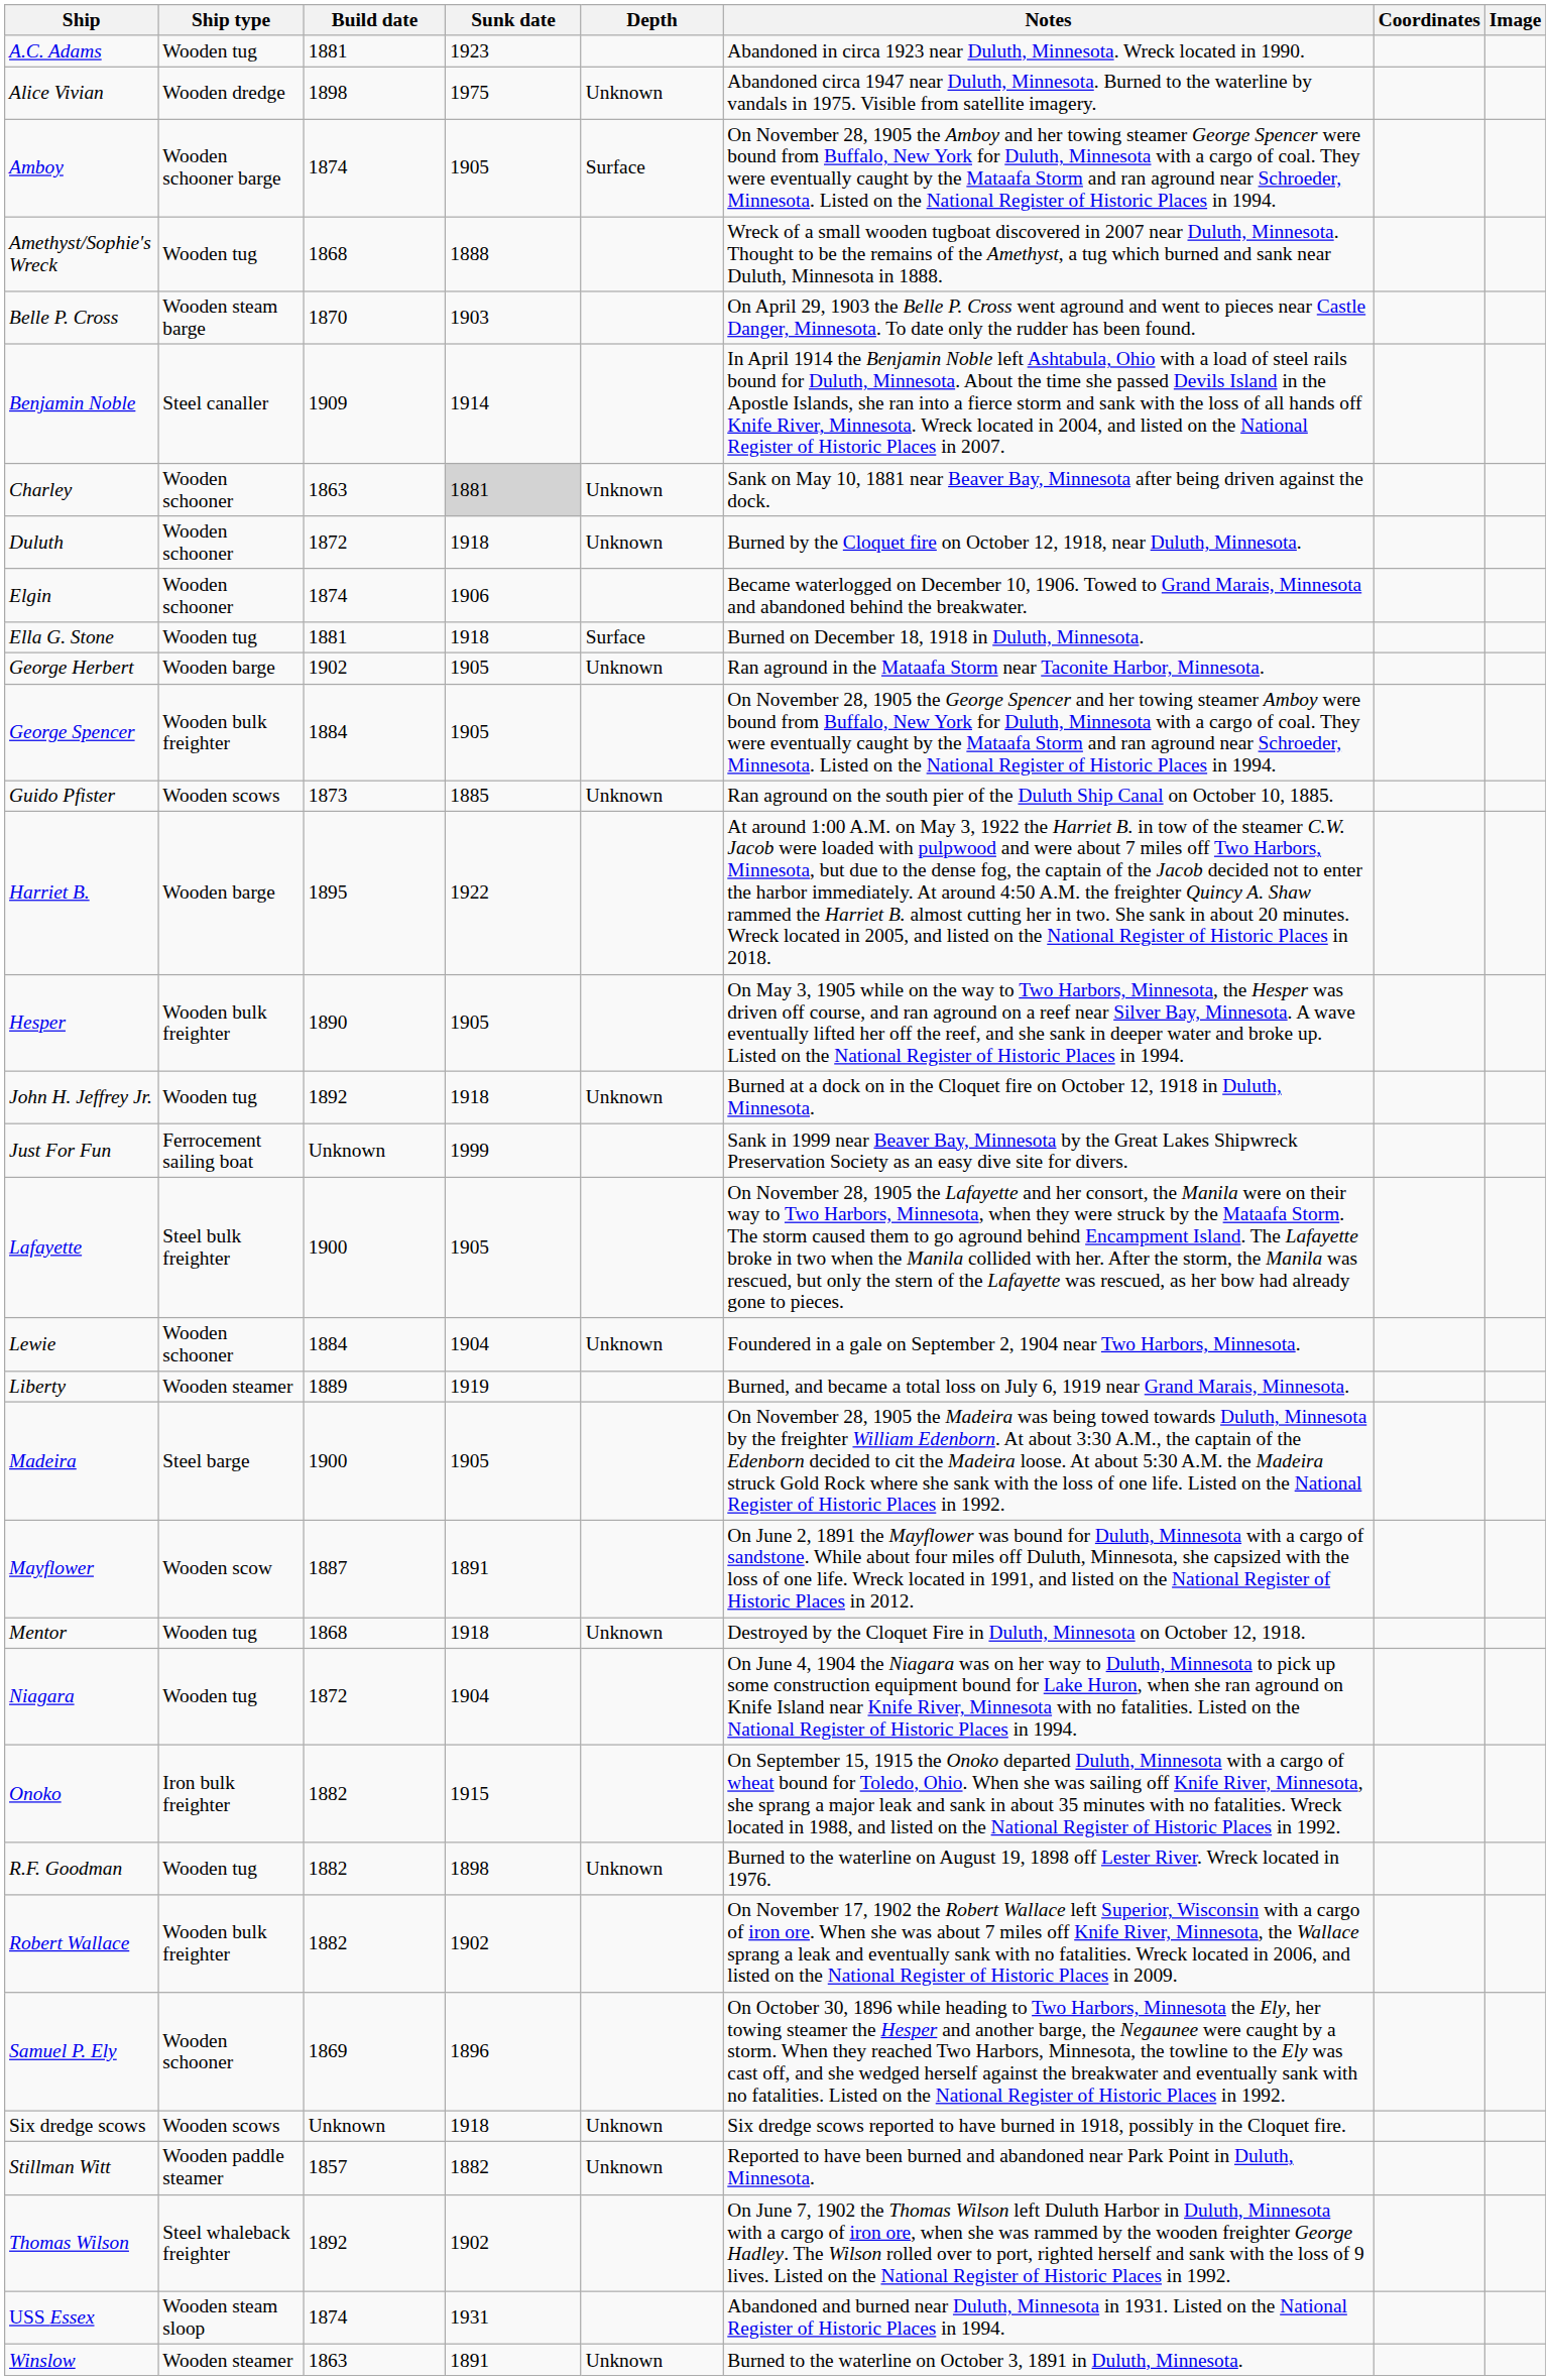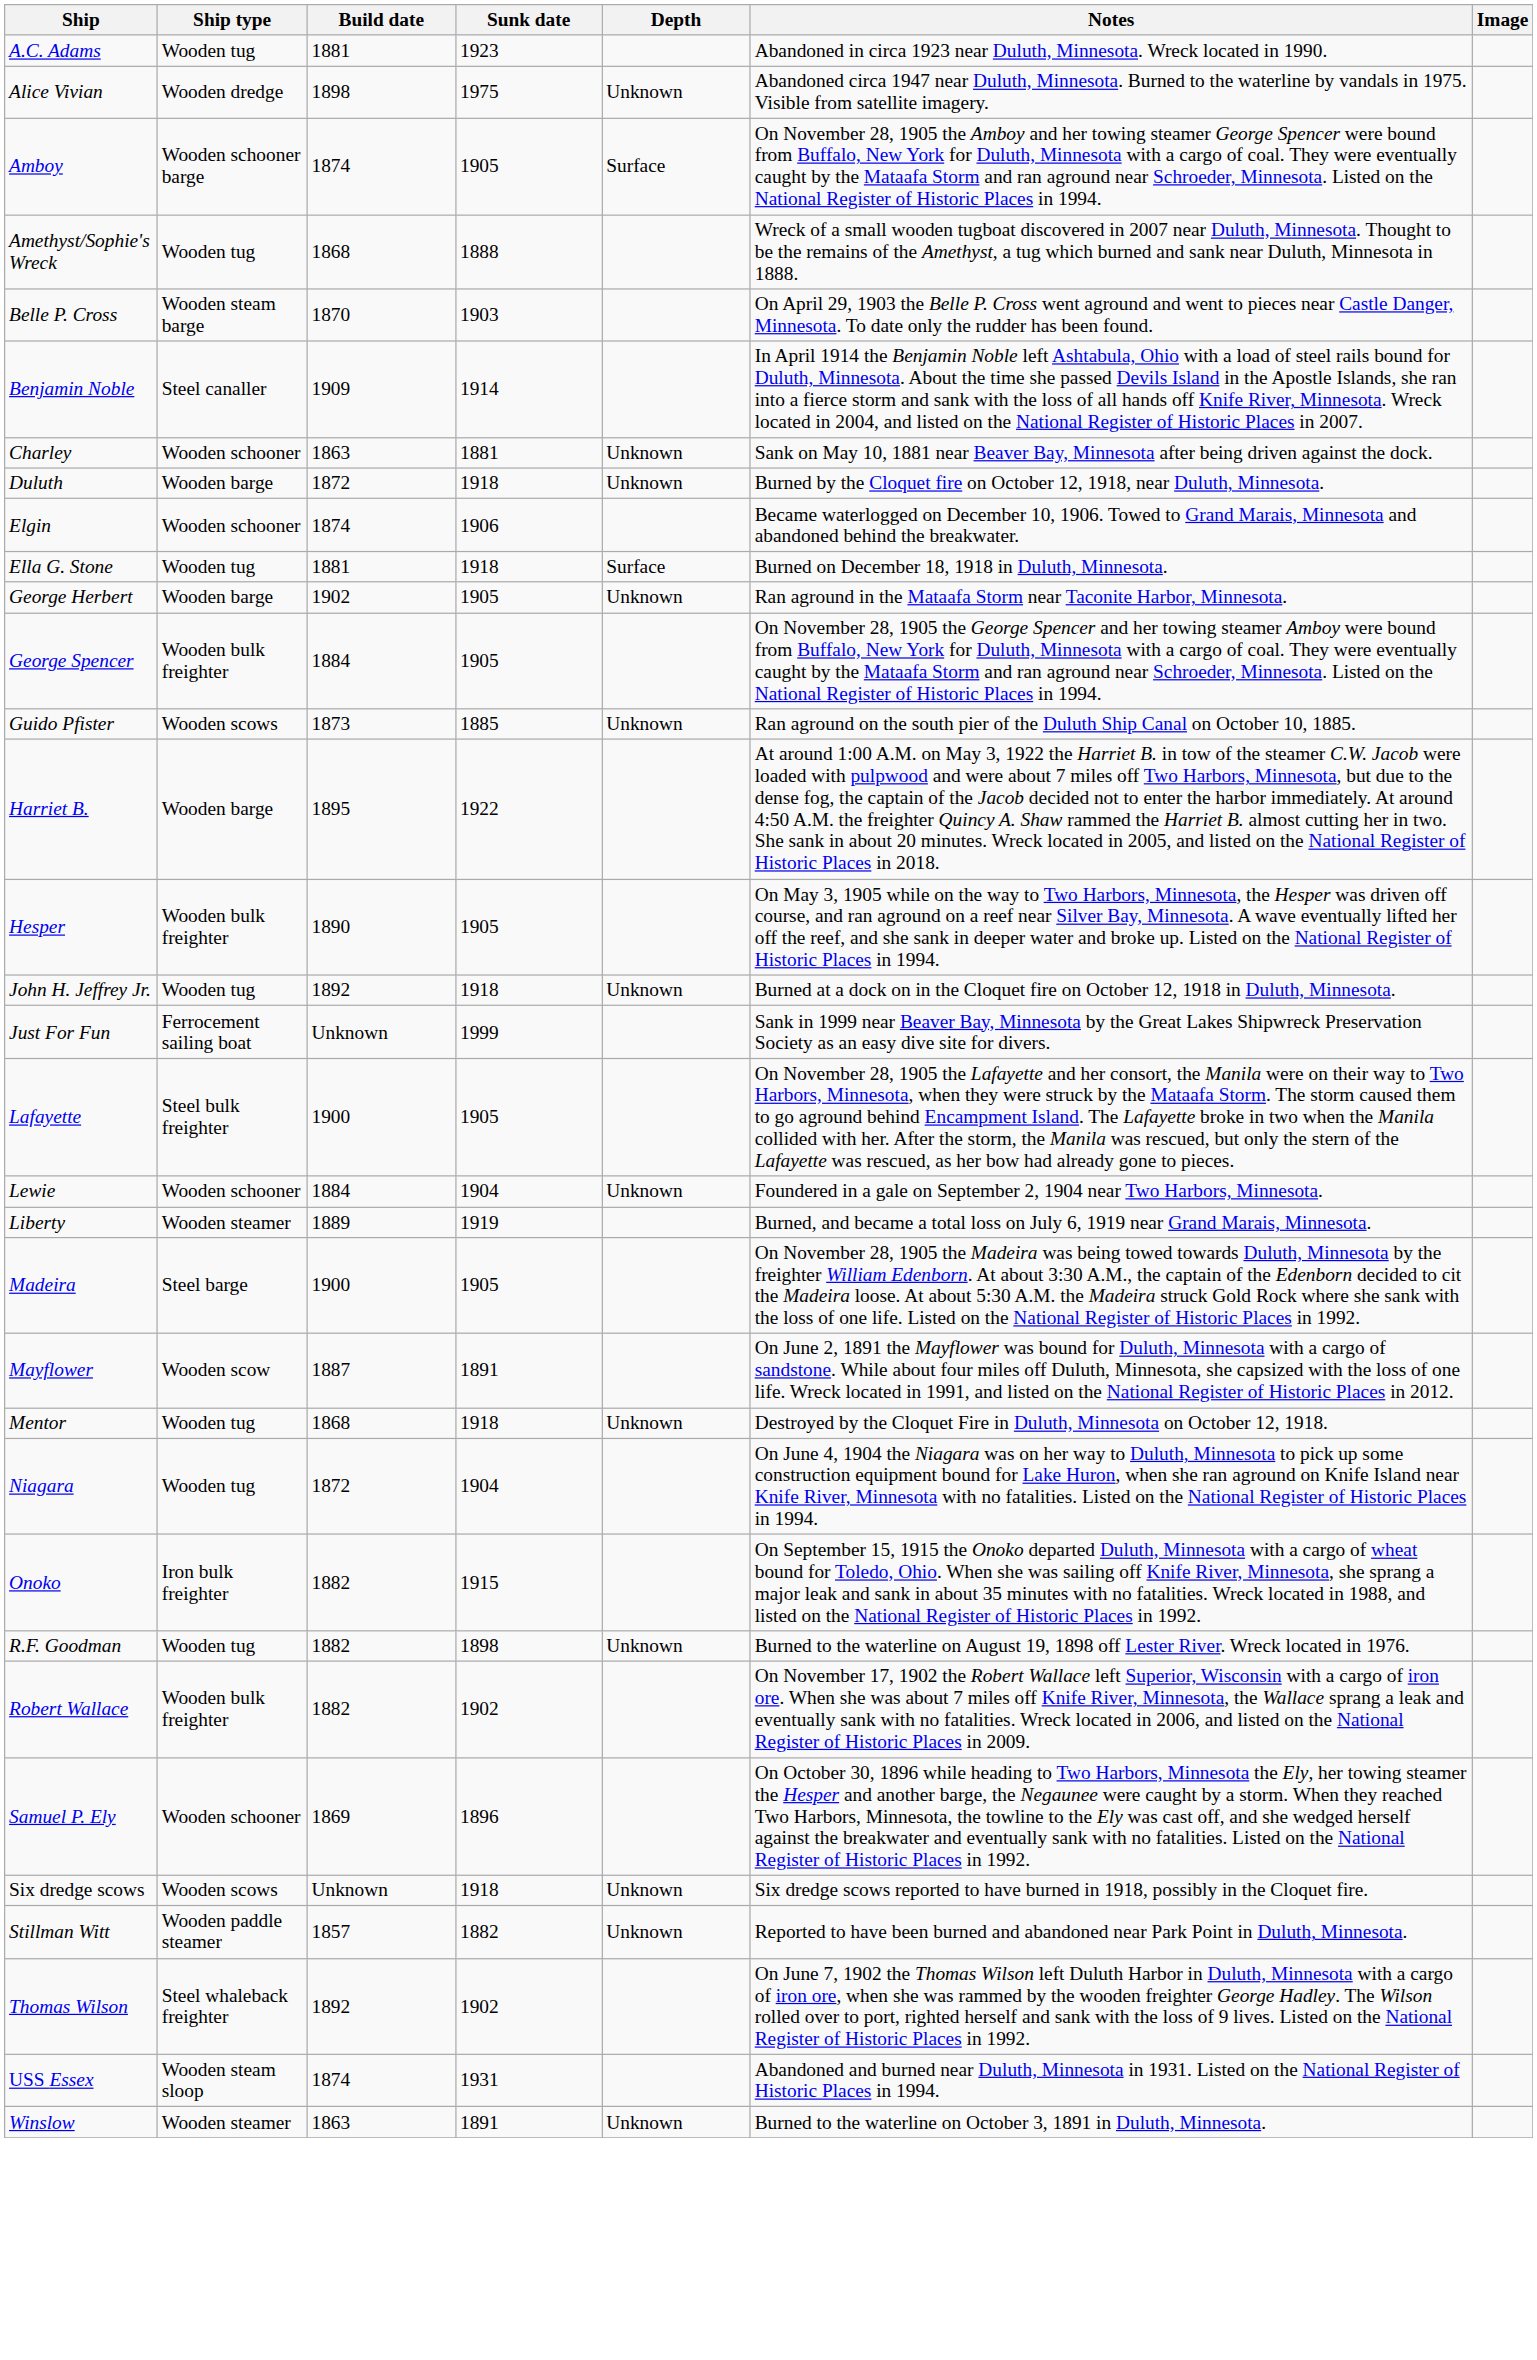- column: Coordinates
Charley | Sunk date: lightgrey background -> no background
Duluth | Ship type: Wooden schooner -> Wooden barge
